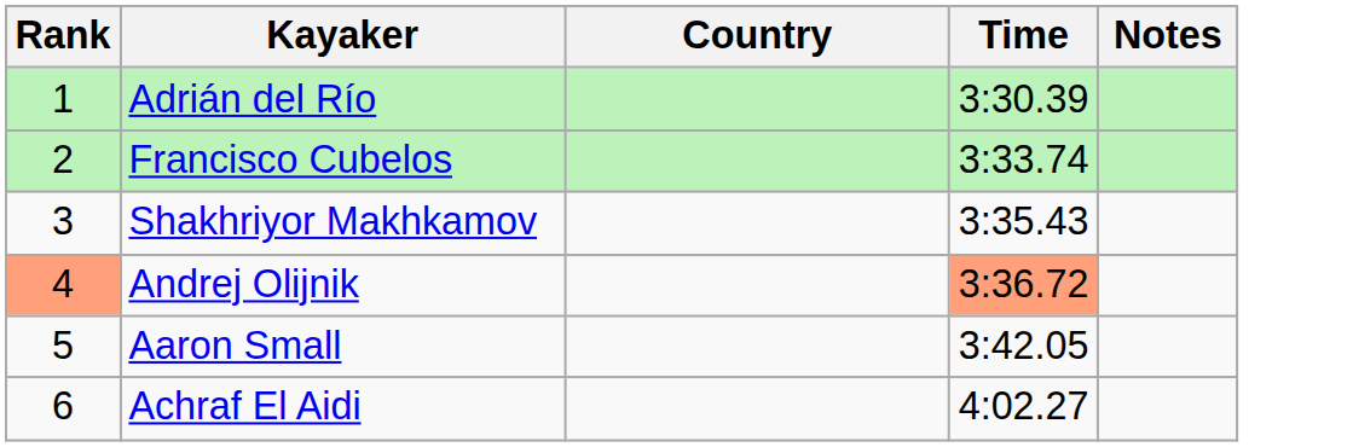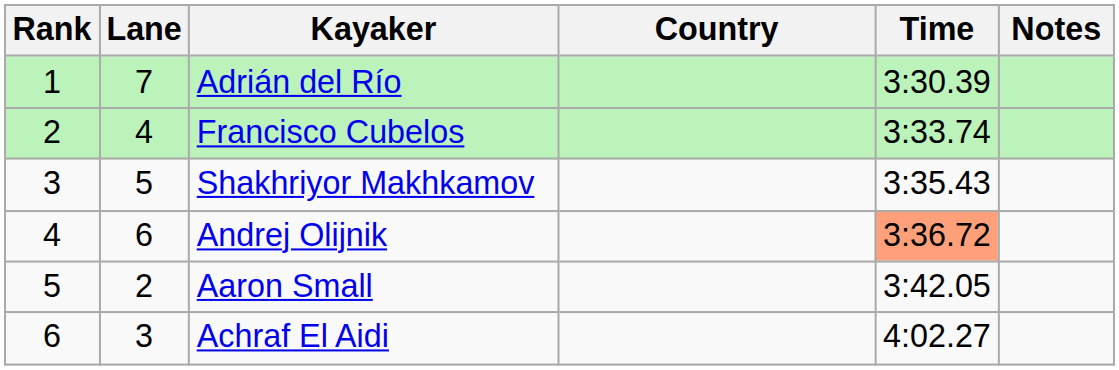+ column: Lane | 7 | 4 | 5 | 6 | 2 | 3
Andrej Olijnik | Rank: lightsalmon background -> no background
